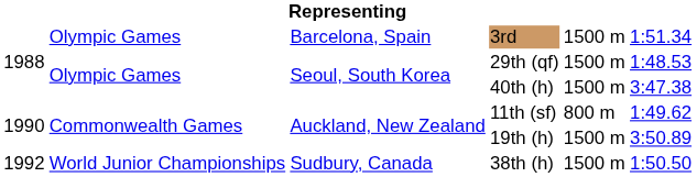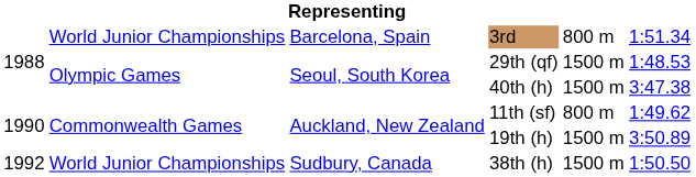3rd | column 2: Olympic Games -> World Junior Championships
3rd | column 5: 1500 m -> 800 m
